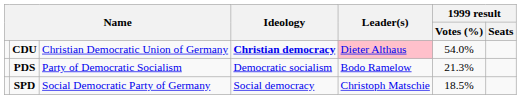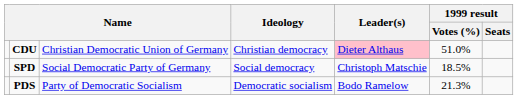CDU | Ideology: bold -> normal
CDU | 1999 result / Votes (%): 54.0% -> 51.0%
rows swapped: PDS <-> SPD
